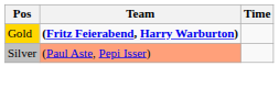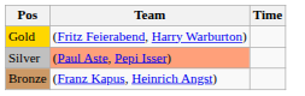Gold | Team: bold -> normal
+ row: Bronze | (Franz Kapus, Heinrich Angst)
